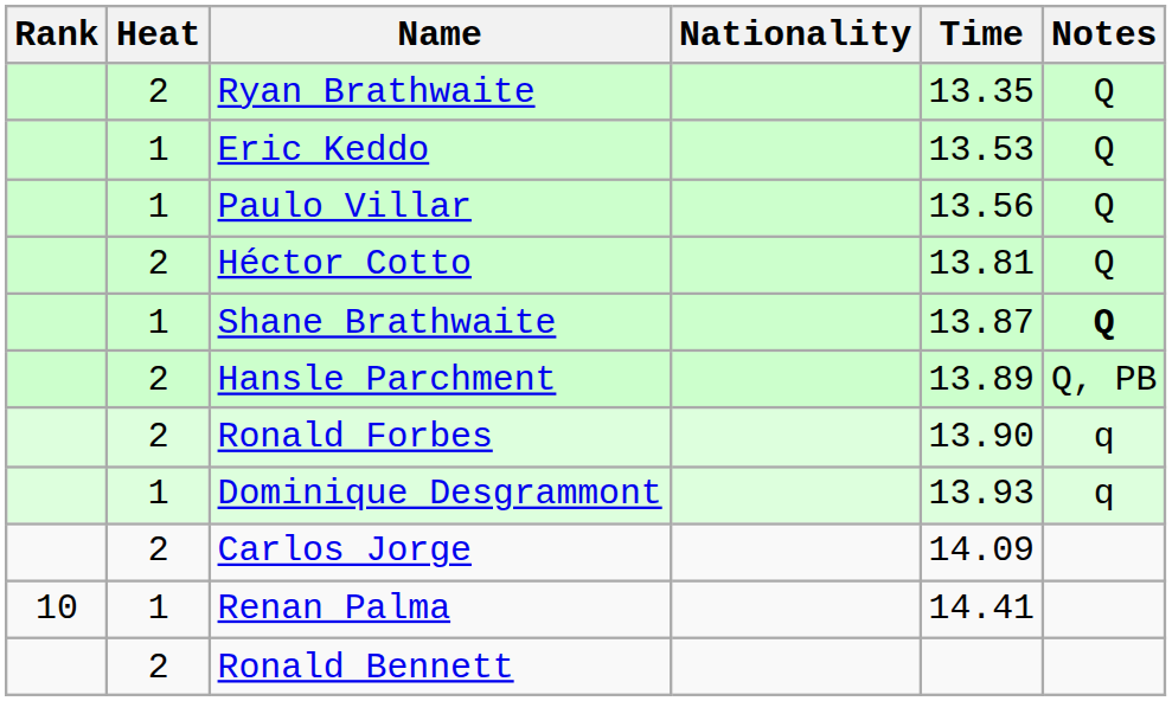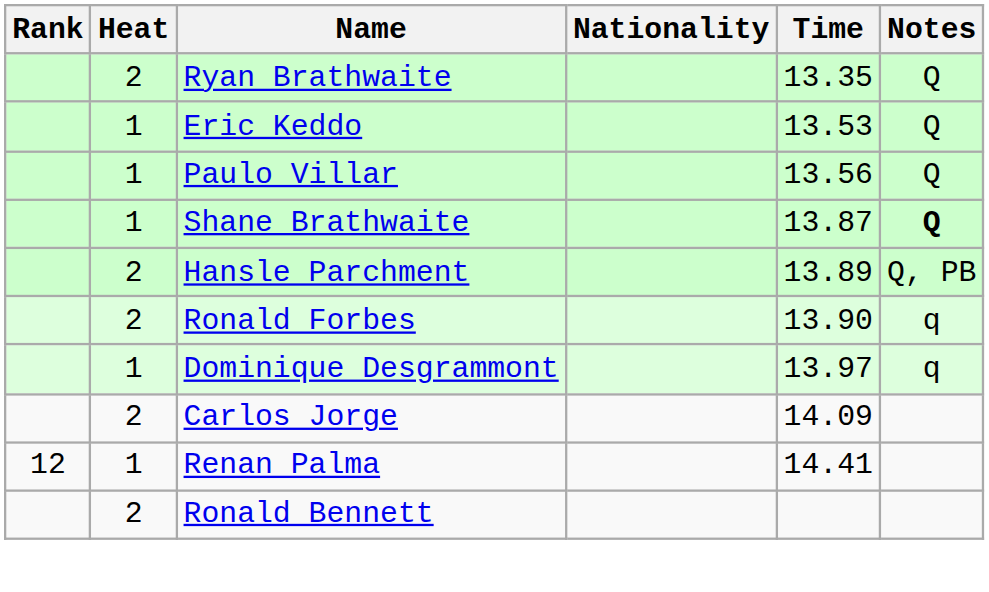- row: 2 | Héctor Cotto | 13.81 | Q
Dominique Desgrammont | Time: 13.93 -> 13.97
Renan Palma | Rank: 10 -> 12
